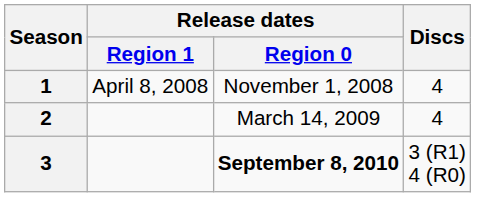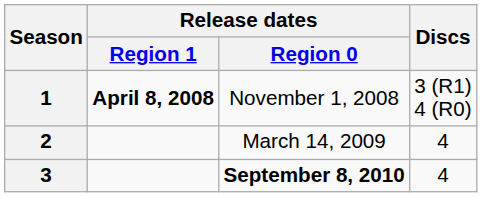1 | Release dates / Region 1: normal -> bold
1 | Discs: 4 -> 3 (R1) 4 (R0)
3 | Discs: 3 (R1) 4 (R0) -> 4
